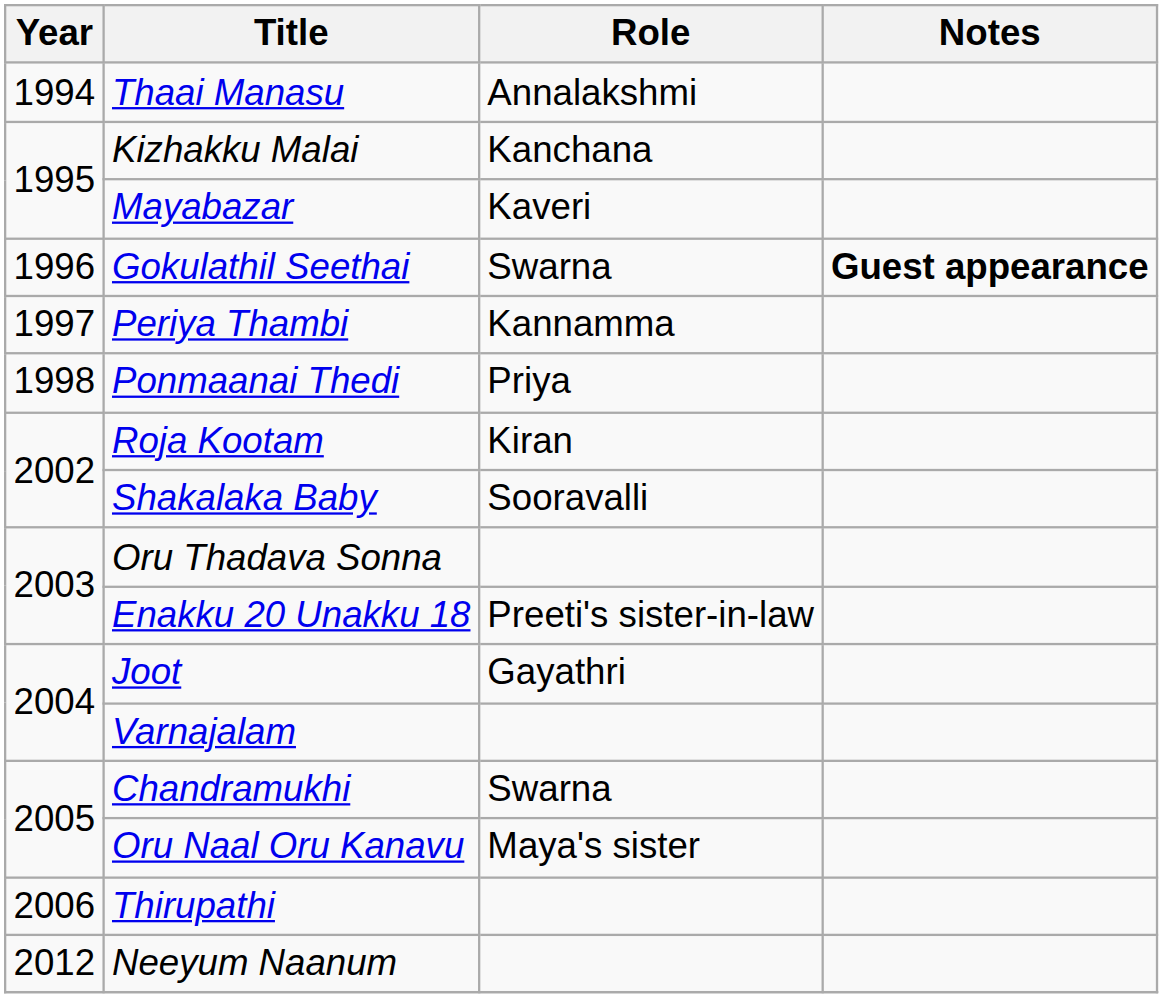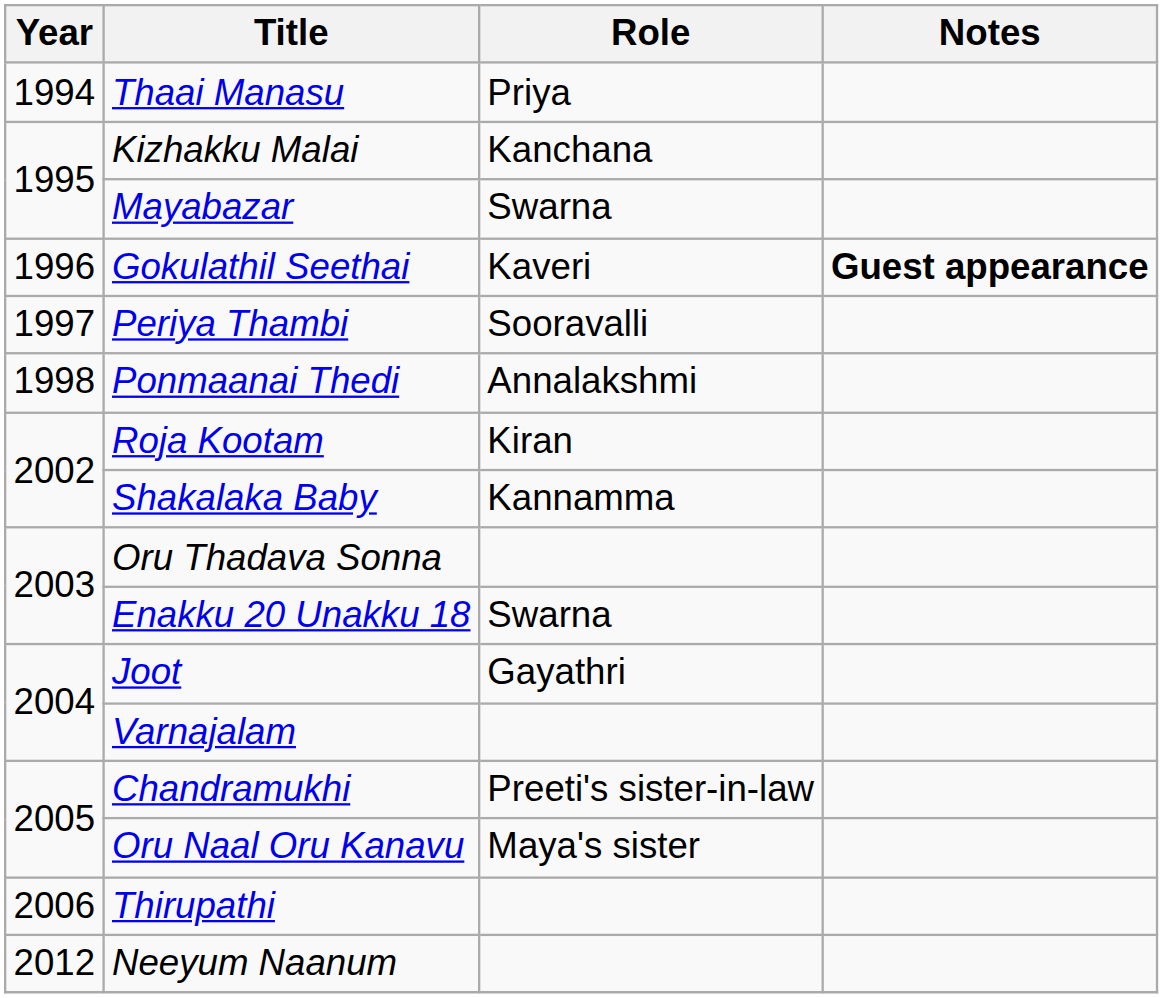Thaai Manasu | Role: Annalakshmi -> Priya
Mayabazar | Role: Kaveri -> Swarna
Gokulathil Seethai | Role: Swarna -> Kaveri
Periya Thambi | Role: Kannamma -> Sooravalli
Ponmaanai Thedi | Role: Priya -> Annalakshmi
Shakalaka Baby | Role: Sooravalli -> Kannamma
Enakku 20 Unakku 18 | Role: Preeti's sister-in-law -> Swarna
Chandramukhi | Role: Swarna -> Preeti's sister-in-law
